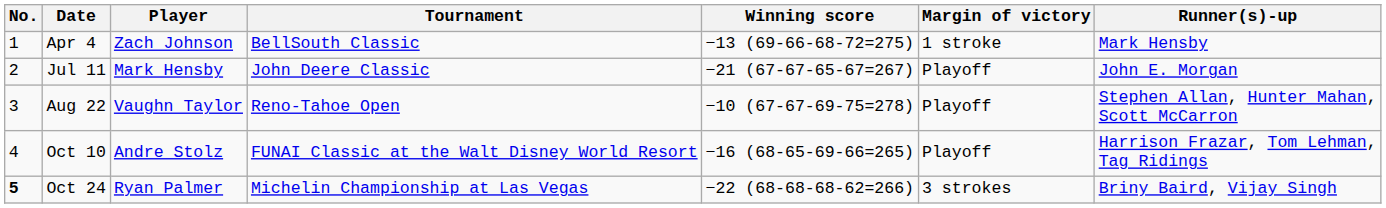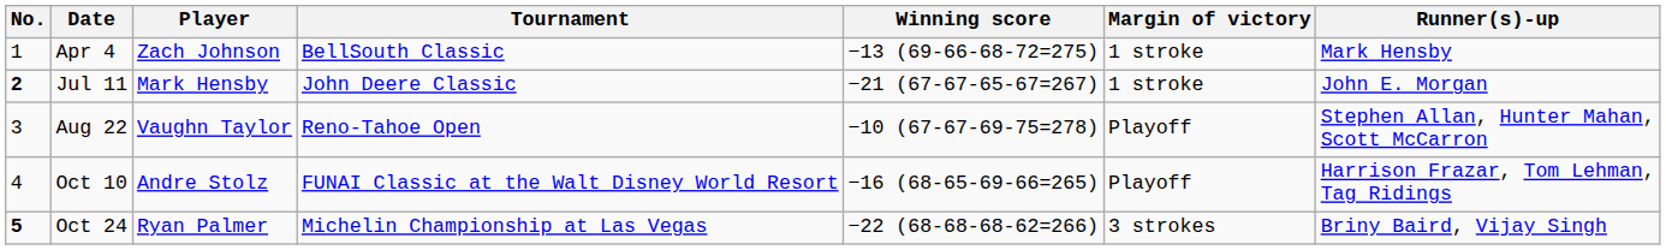Jul 11 | No.: normal -> bold
Jul 11 | Margin of victory: Playoff -> 1 stroke
